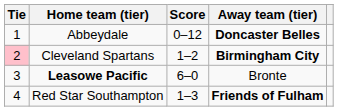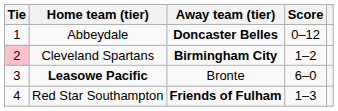columns swapped: Score <-> Away team (tier)
